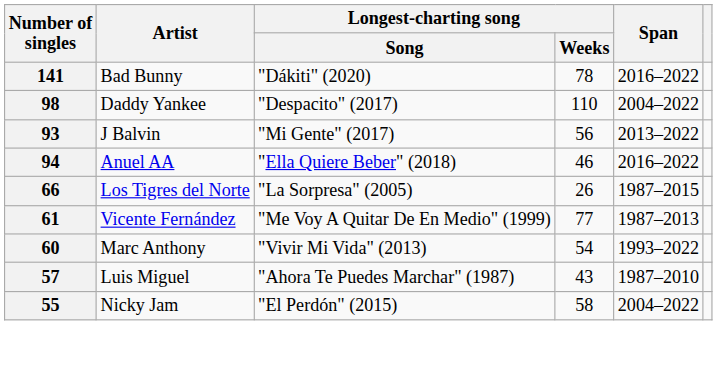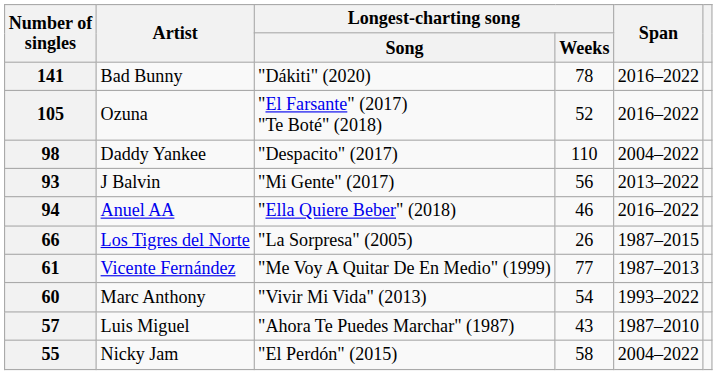+ row: 105 | Ozuna | "El Farsante" (2017) "Te Boté" (2018) | 52 | 2016–2022
